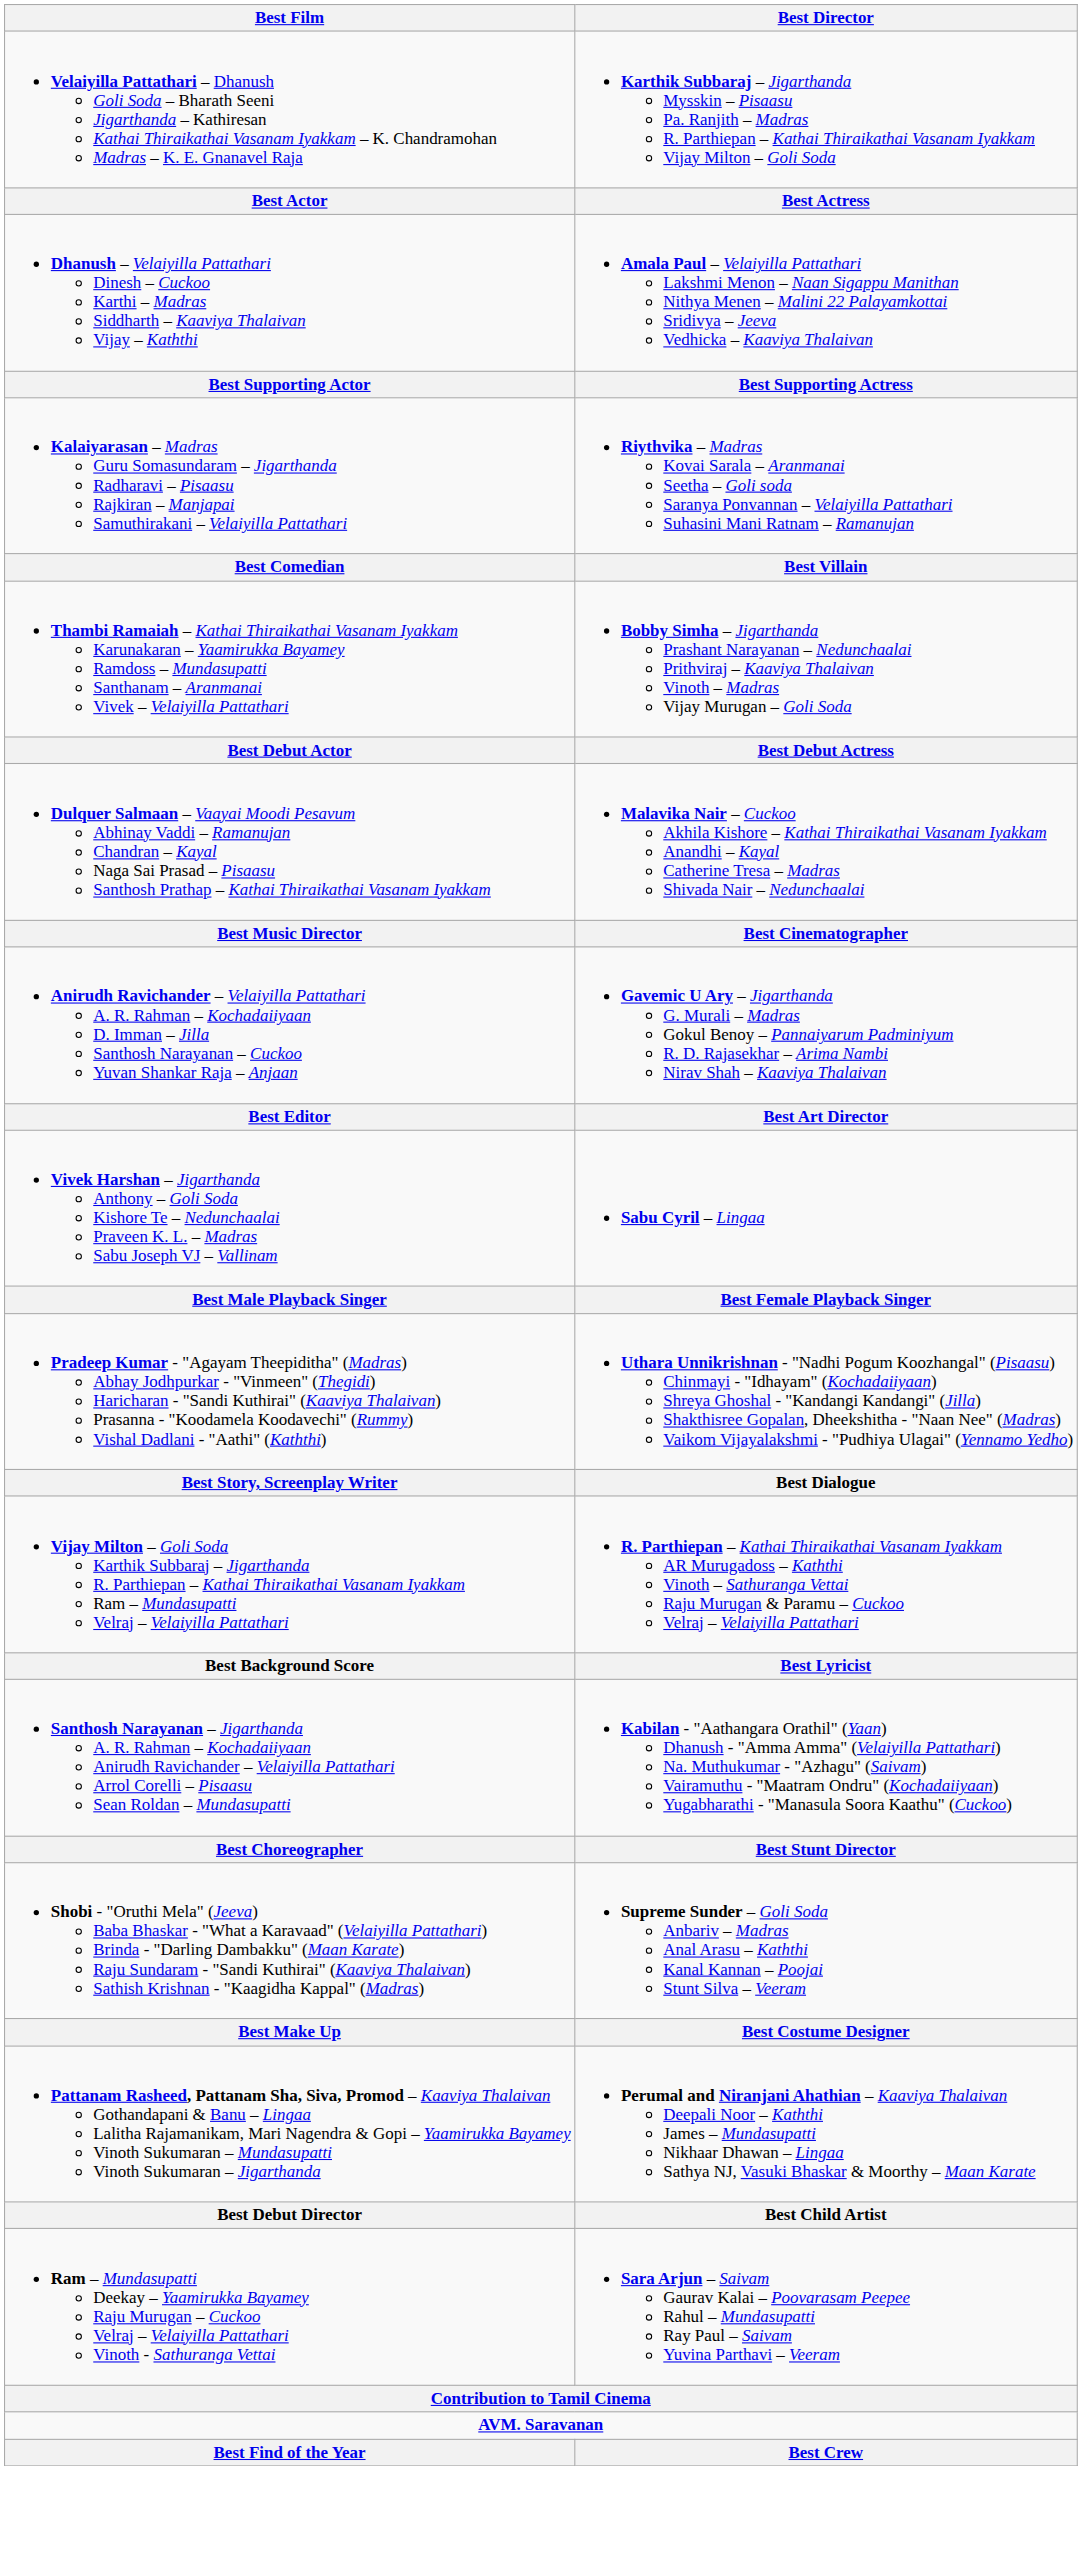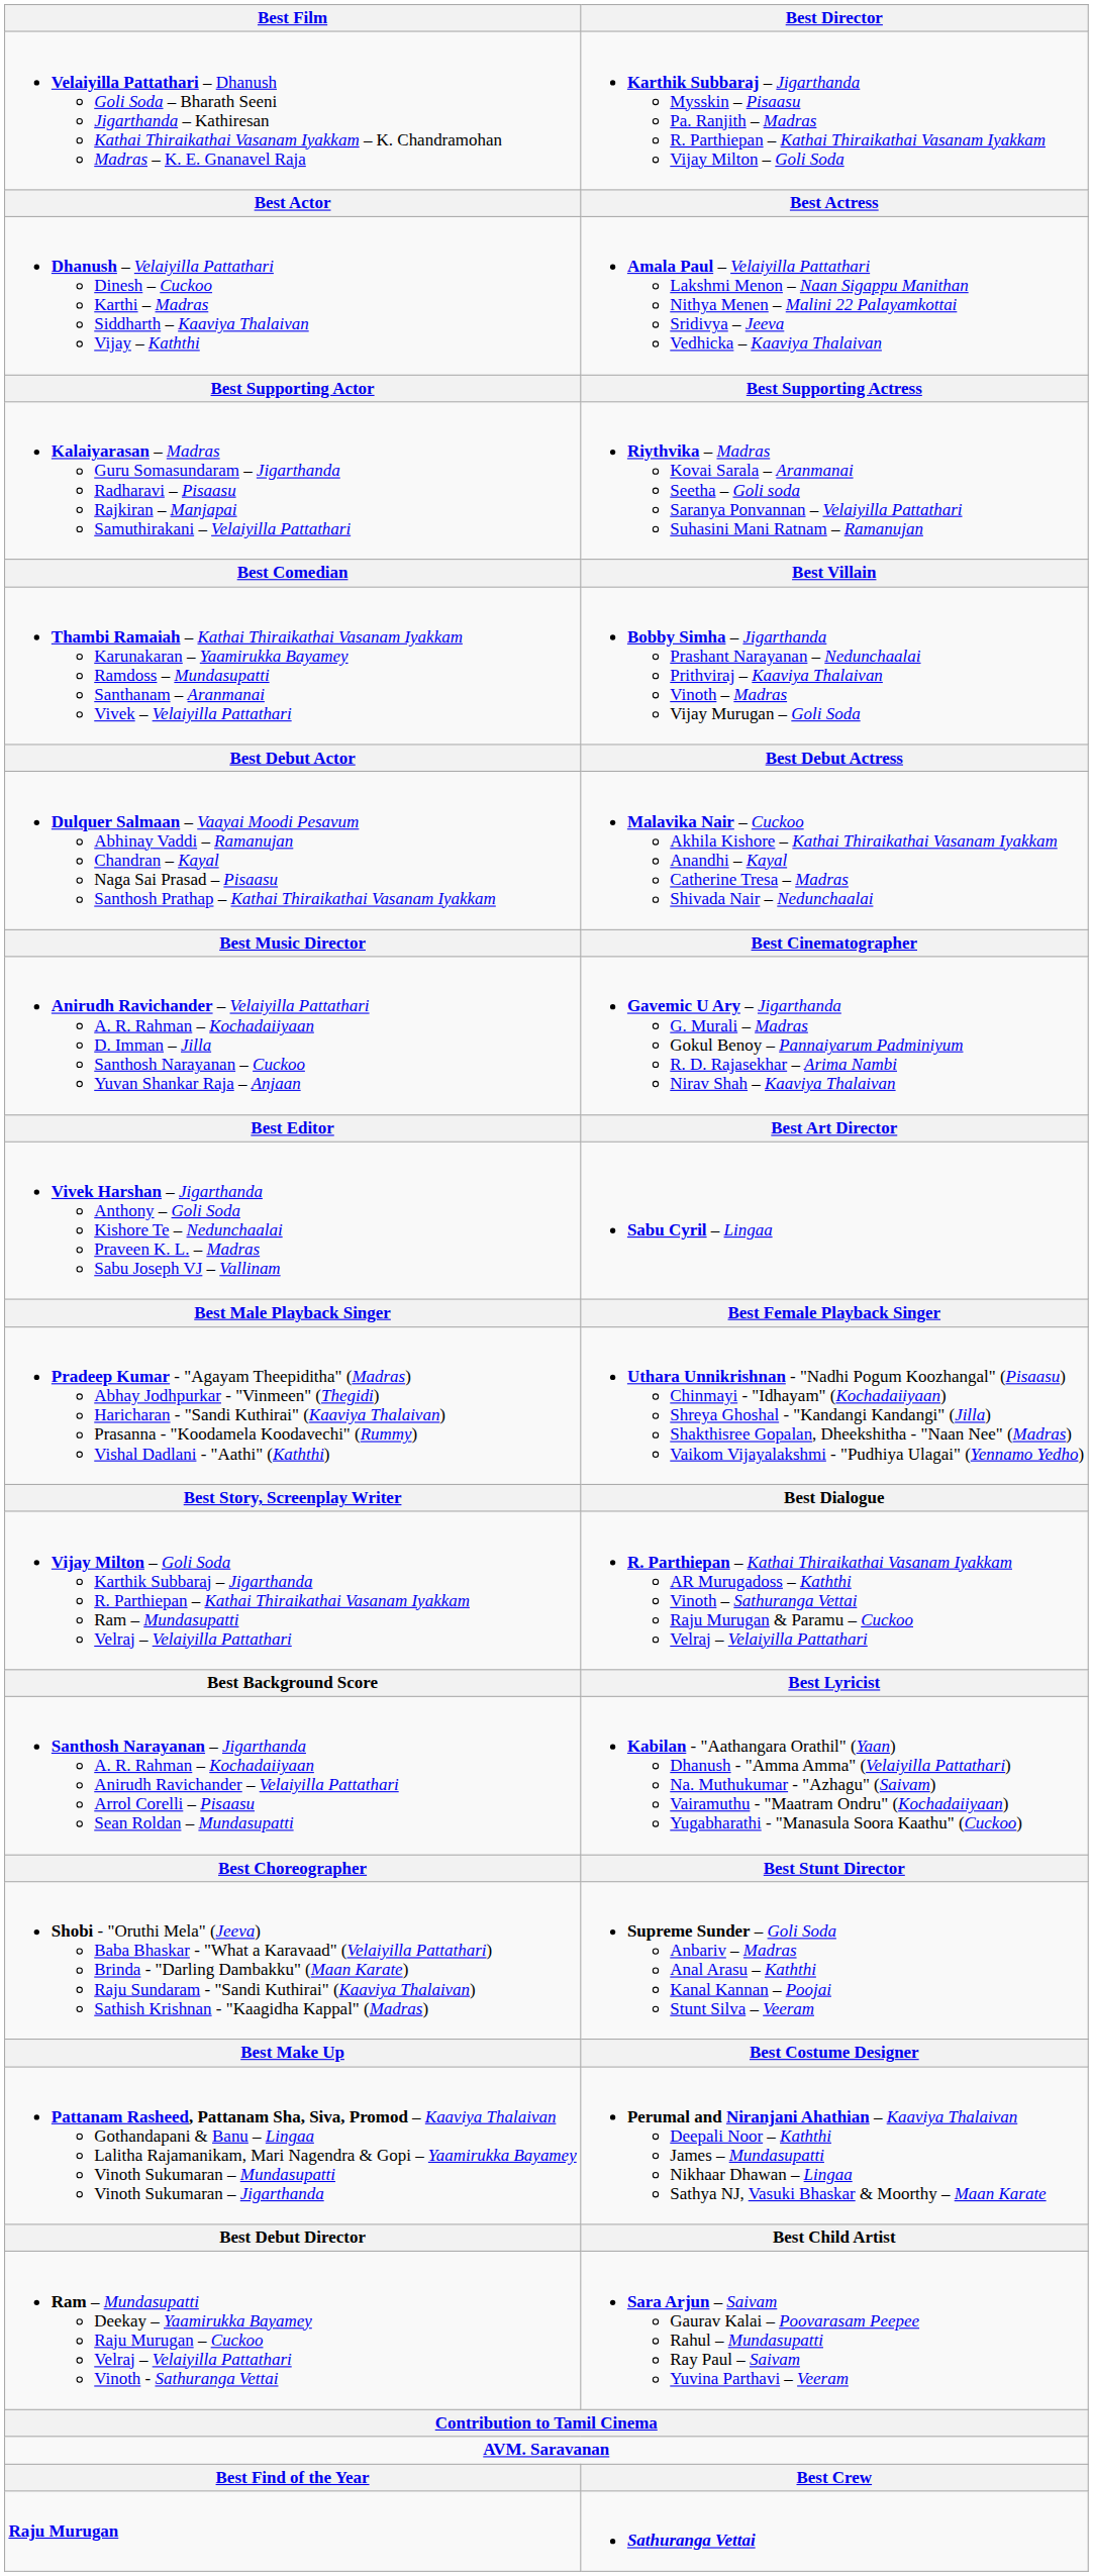+ row: Raju Murugan | Sathuranga Vettai
